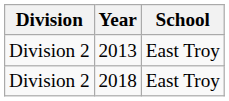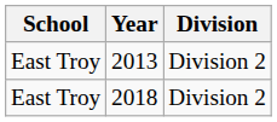columns swapped: School <-> Division
